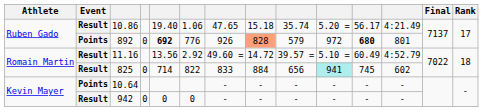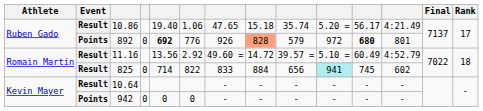10.64 | Event: Points -> Result
942 | Event: Result -> Points
